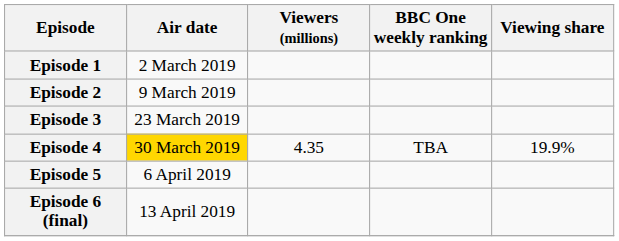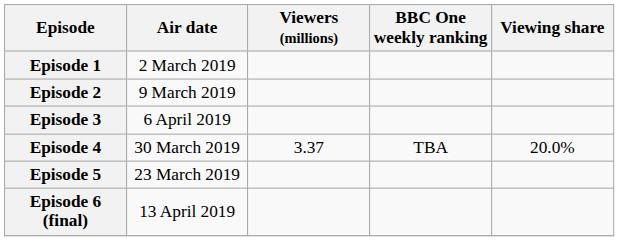Episode 3 | Air date: 23 March 2019 -> 6 April 2019
Episode 4 | Air date: gold background -> no background
Episode 4 | Viewers (millions): 4.35 -> 3.37
Episode 4 | Viewing share: 19.9% -> 20.0%
Episode 5 | Air date: 6 April 2019 -> 23 March 2019
